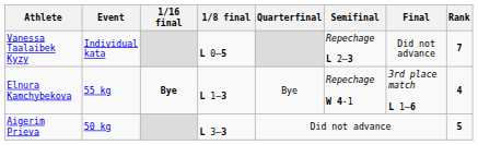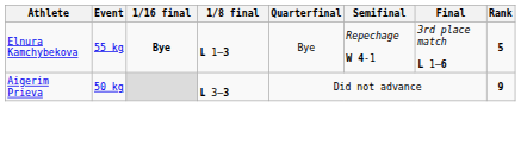- row: Vanessa Taalaibek Kyzy | Individual kata | L 0–5 | Repechage L 2–3 | Did not advance | 7
Elnura Kamchybekova | Rank: 4 -> 5
Aigerim Prieva | Rank: 5 -> 9
